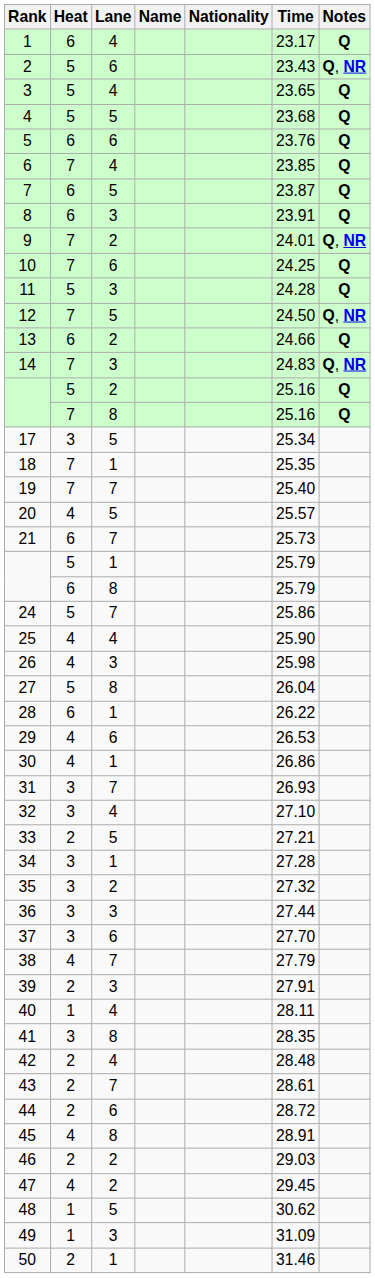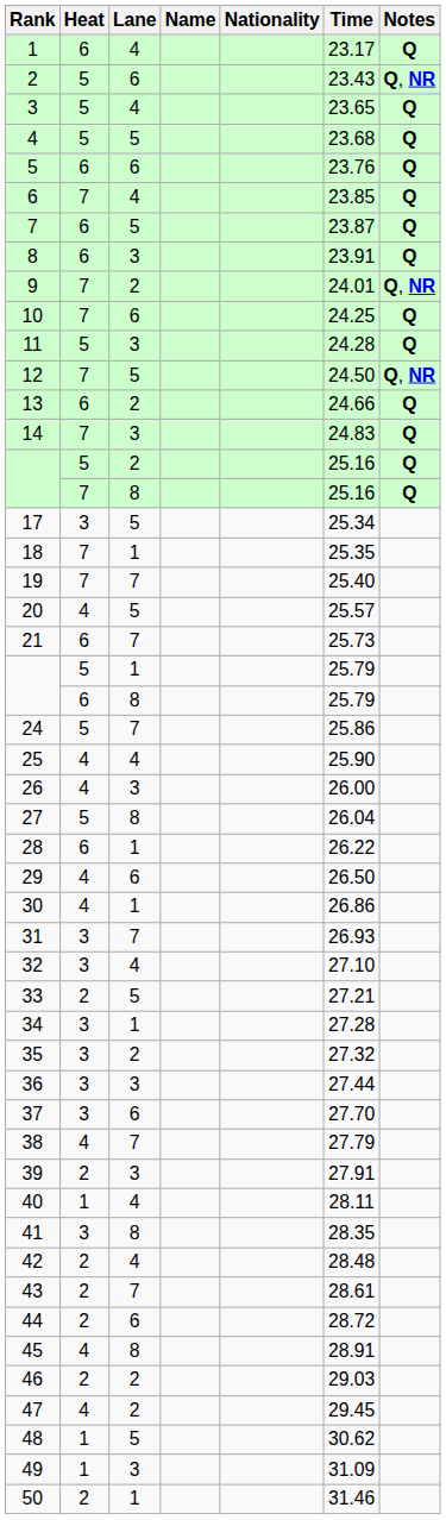14 | Notes: Q, NR -> Q
26 | Time: 25.98 -> 26.00
29 | Time: 26.53 -> 26.50
